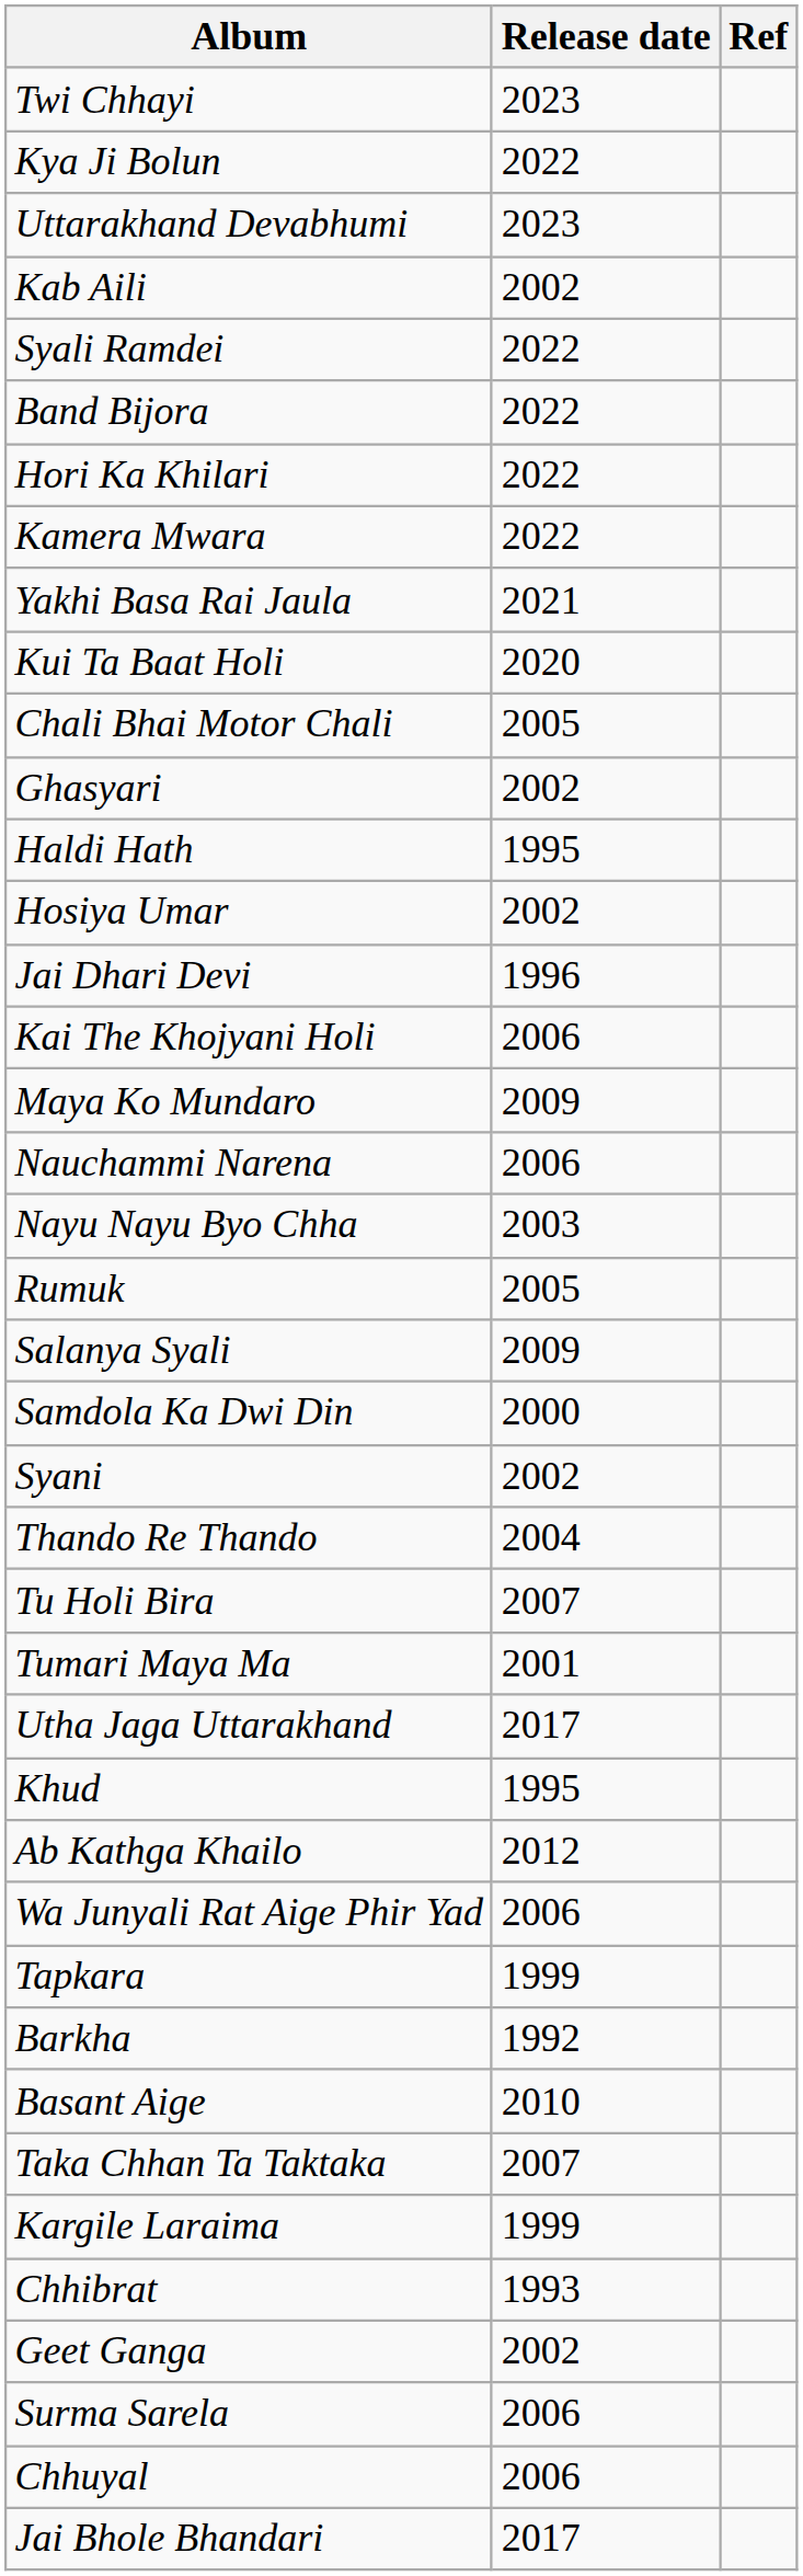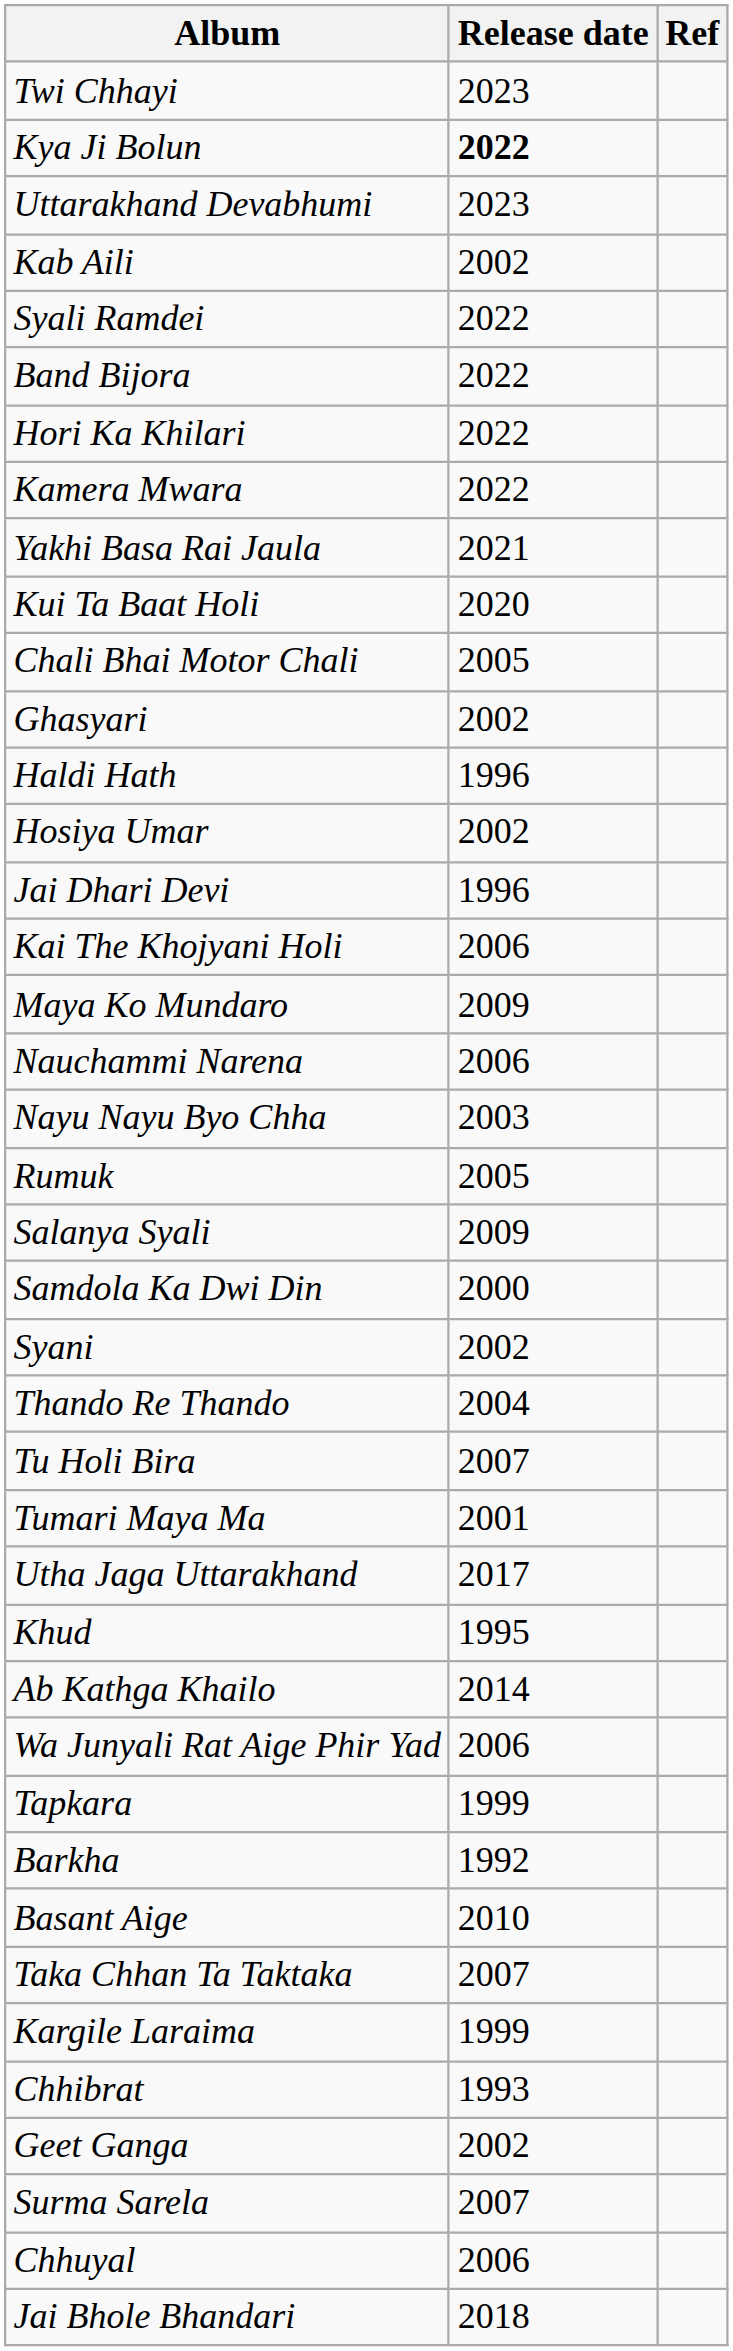Kya Ji Bolun | Release date: normal -> bold
Haldi Hath | Release date: 1995 -> 1996
Ab Kathga Khailo | Release date: 2012 -> 2014
Surma Sarela | Release date: 2006 -> 2007
Jai Bhole Bhandari | Release date: 2017 -> 2018
